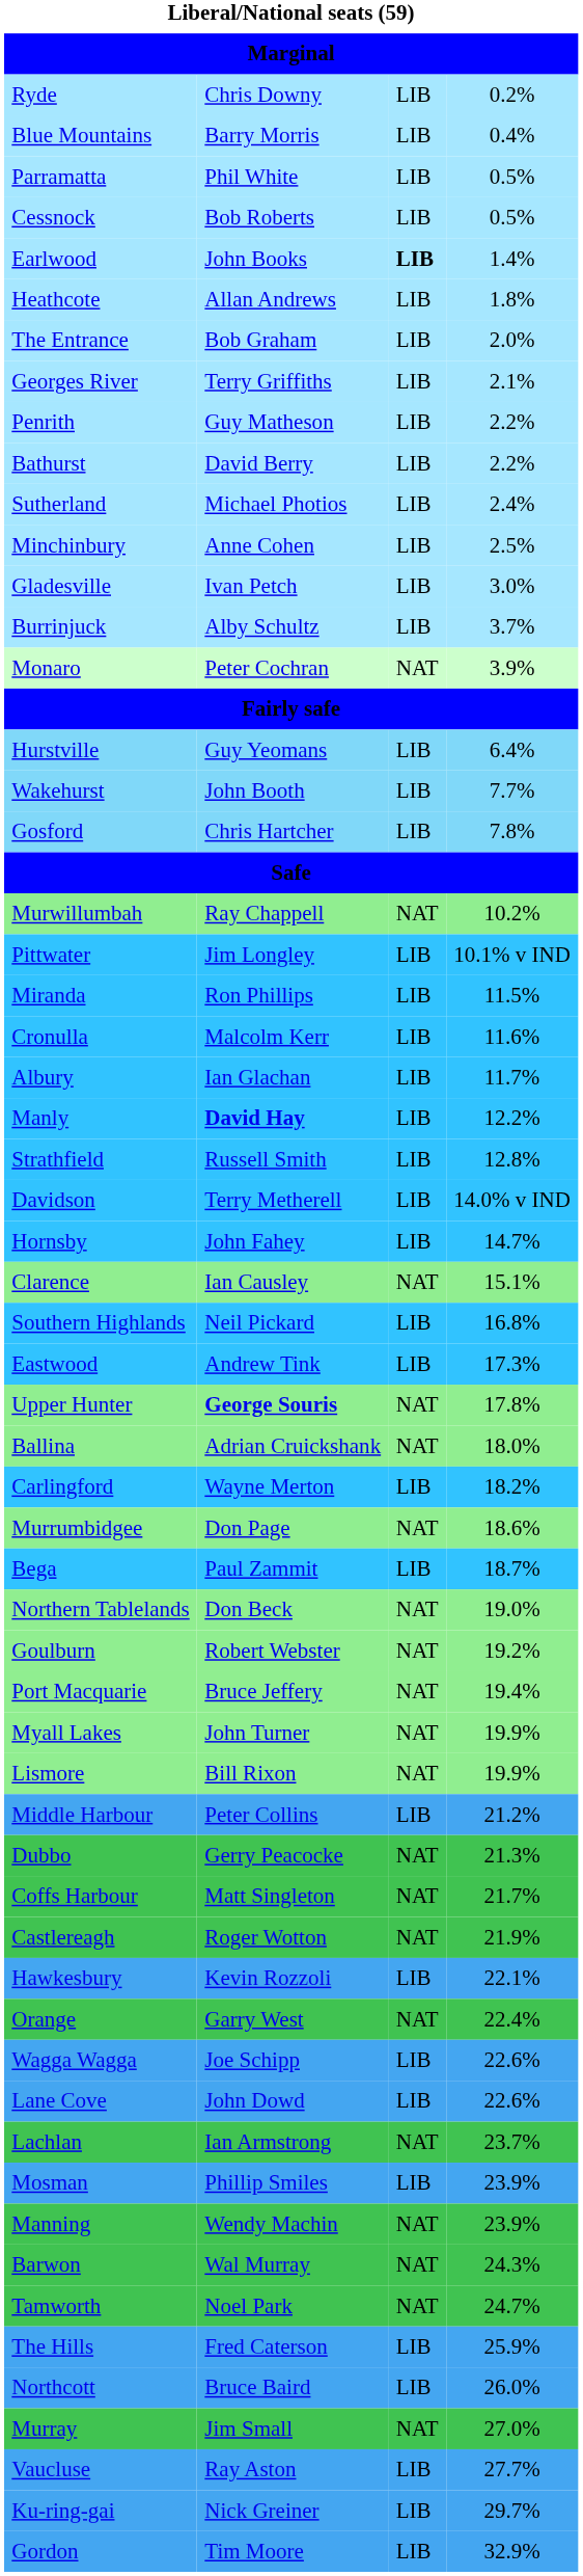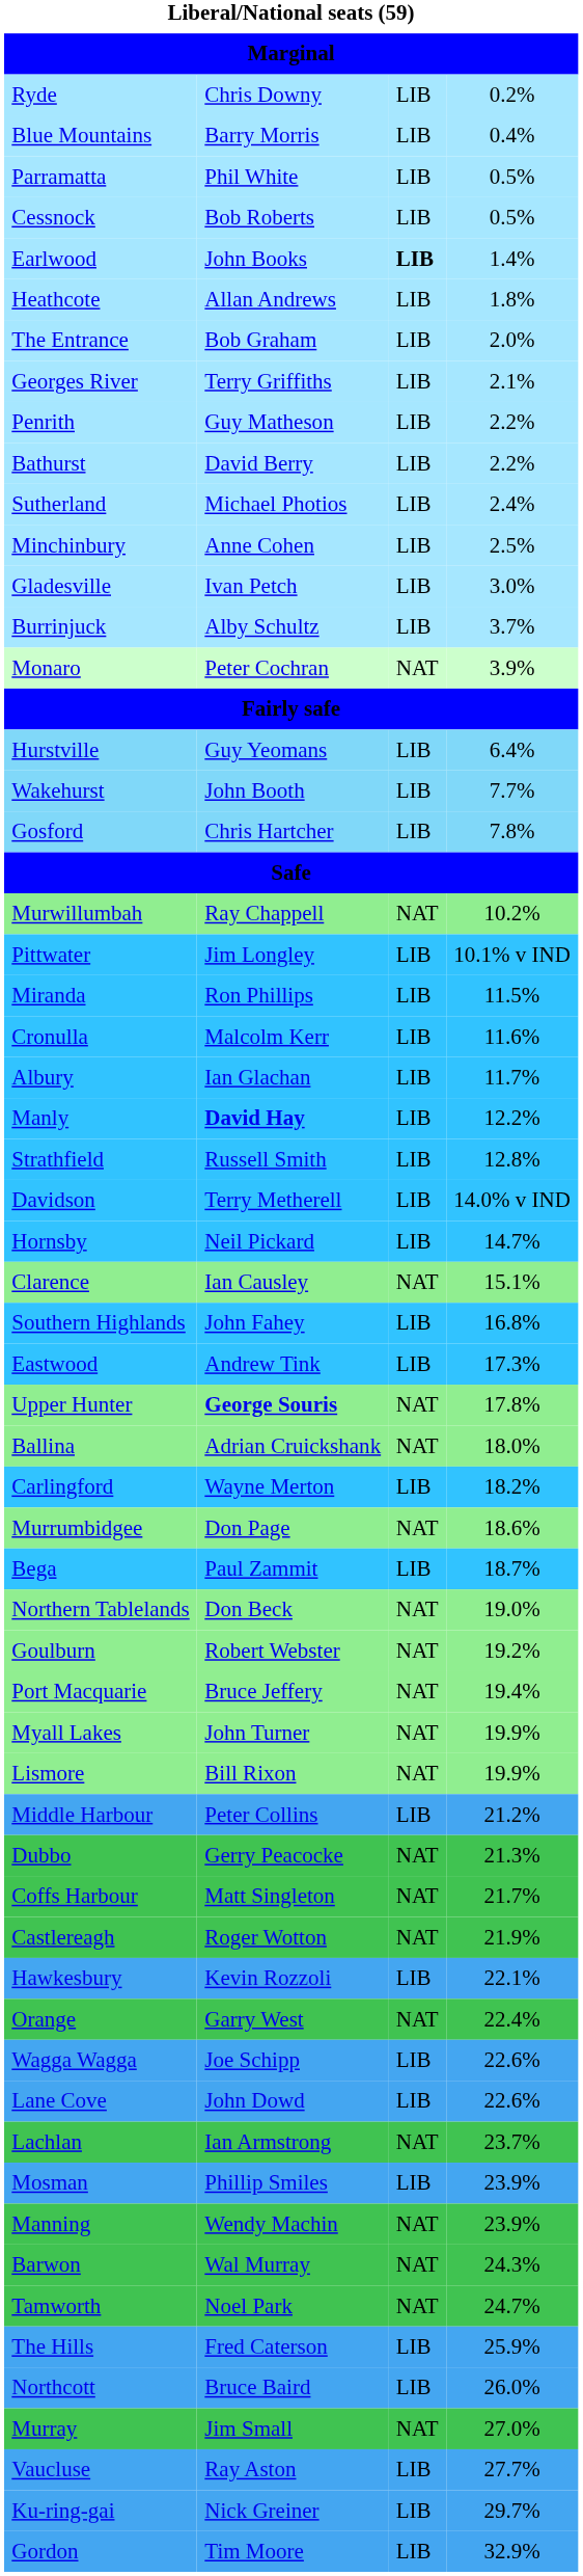Hornsby | column 2: John Fahey -> Neil Pickard
Southern Highlands | column 2: Neil Pickard -> John Fahey
